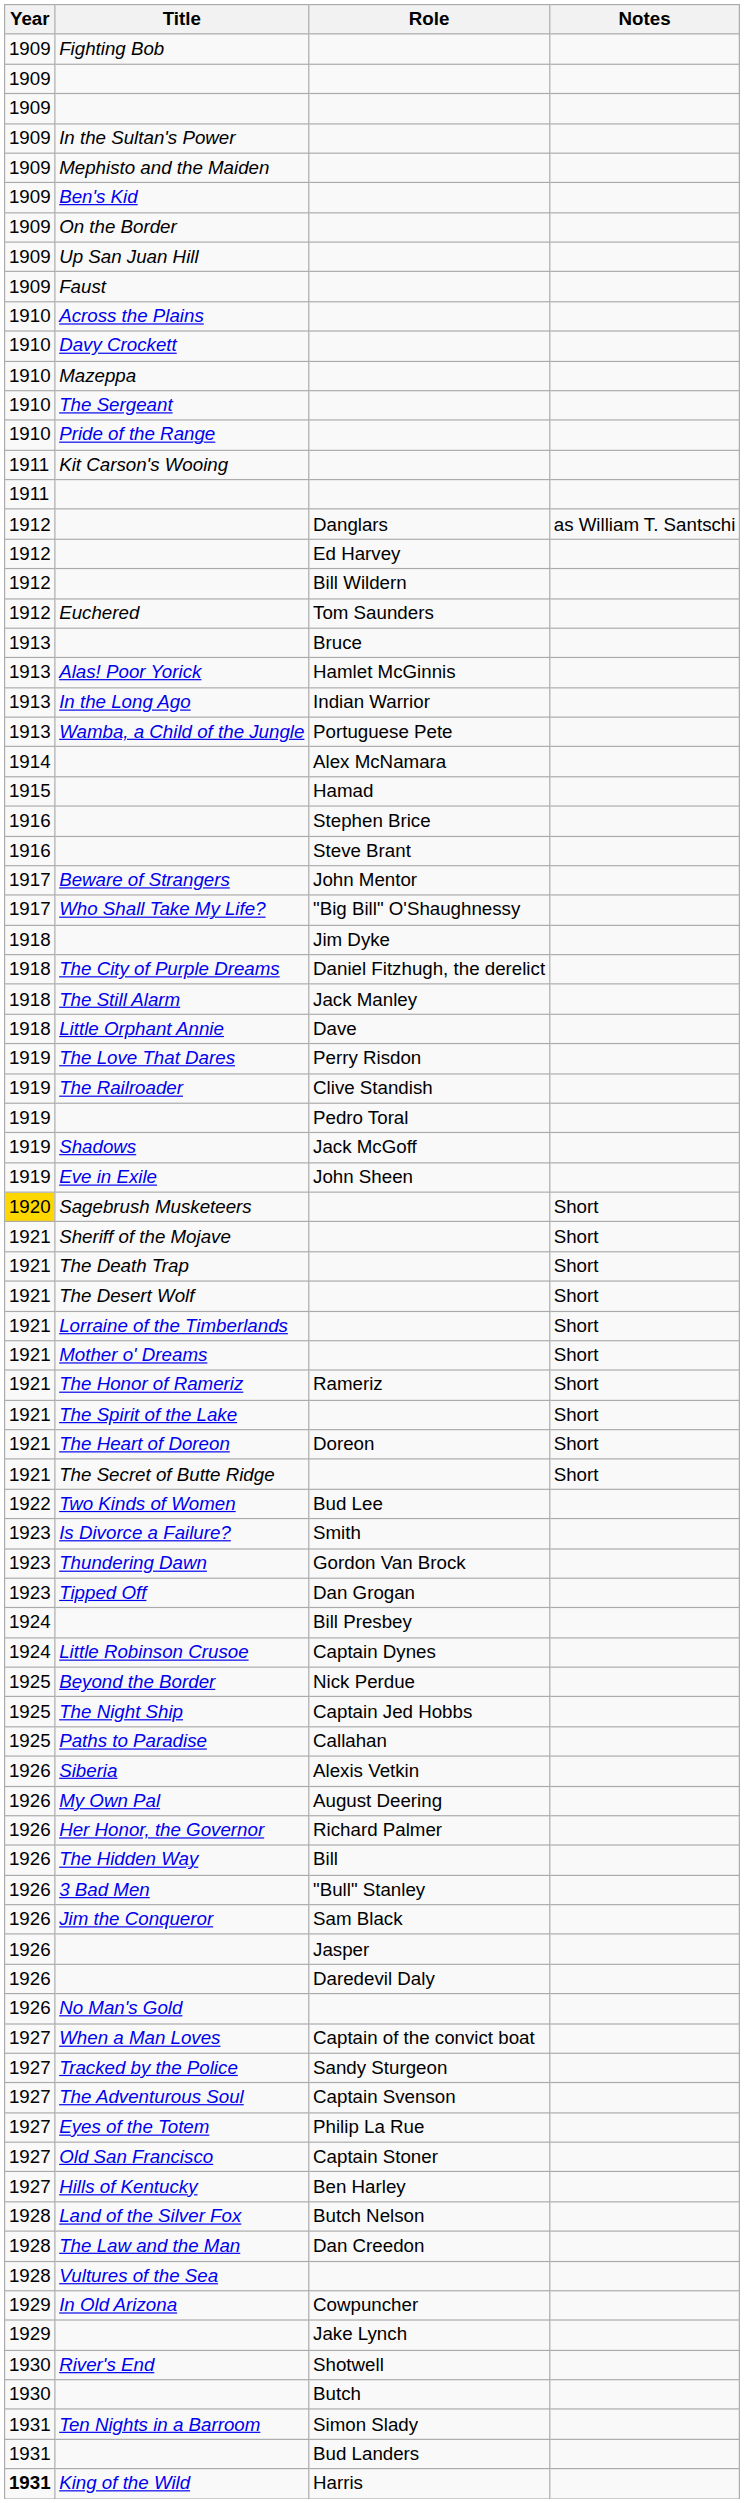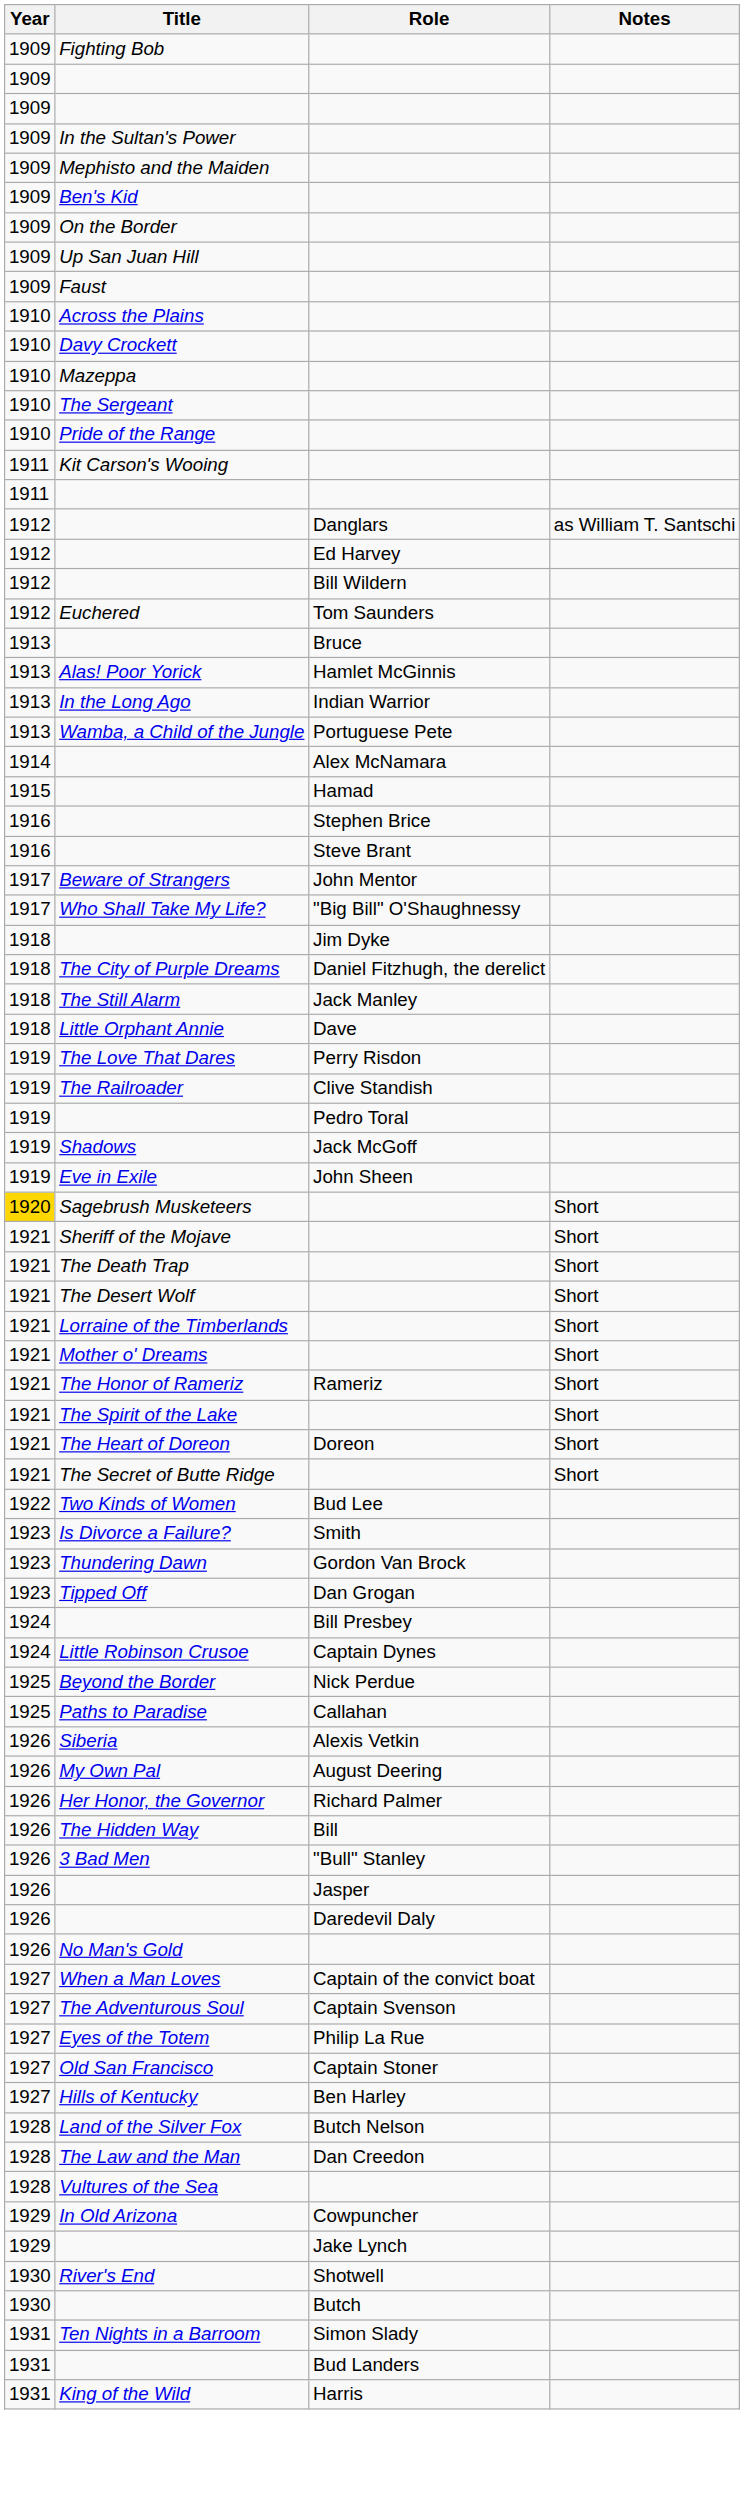- row: 1925 | The Night Ship | Captain Jed Hobbs
- row: 1926 | Jim the Conqueror | Sam Black
- row: 1927 | Tracked by the Police | Sandy Sturgeon
King of the Wild | Year: bold -> normal
